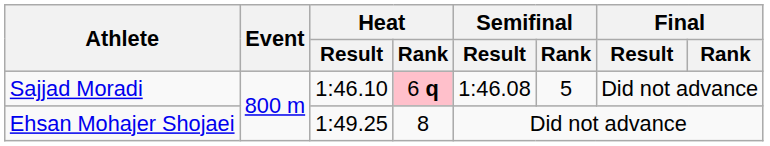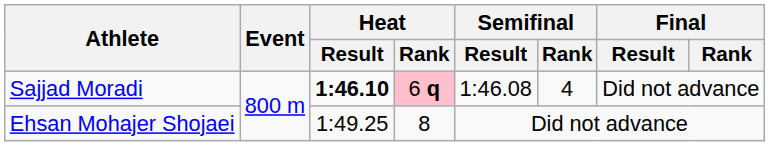Sajjad Moradi | Heat / Result: normal -> bold
Sajjad Moradi | Semifinal / Rank: 5 -> 4
